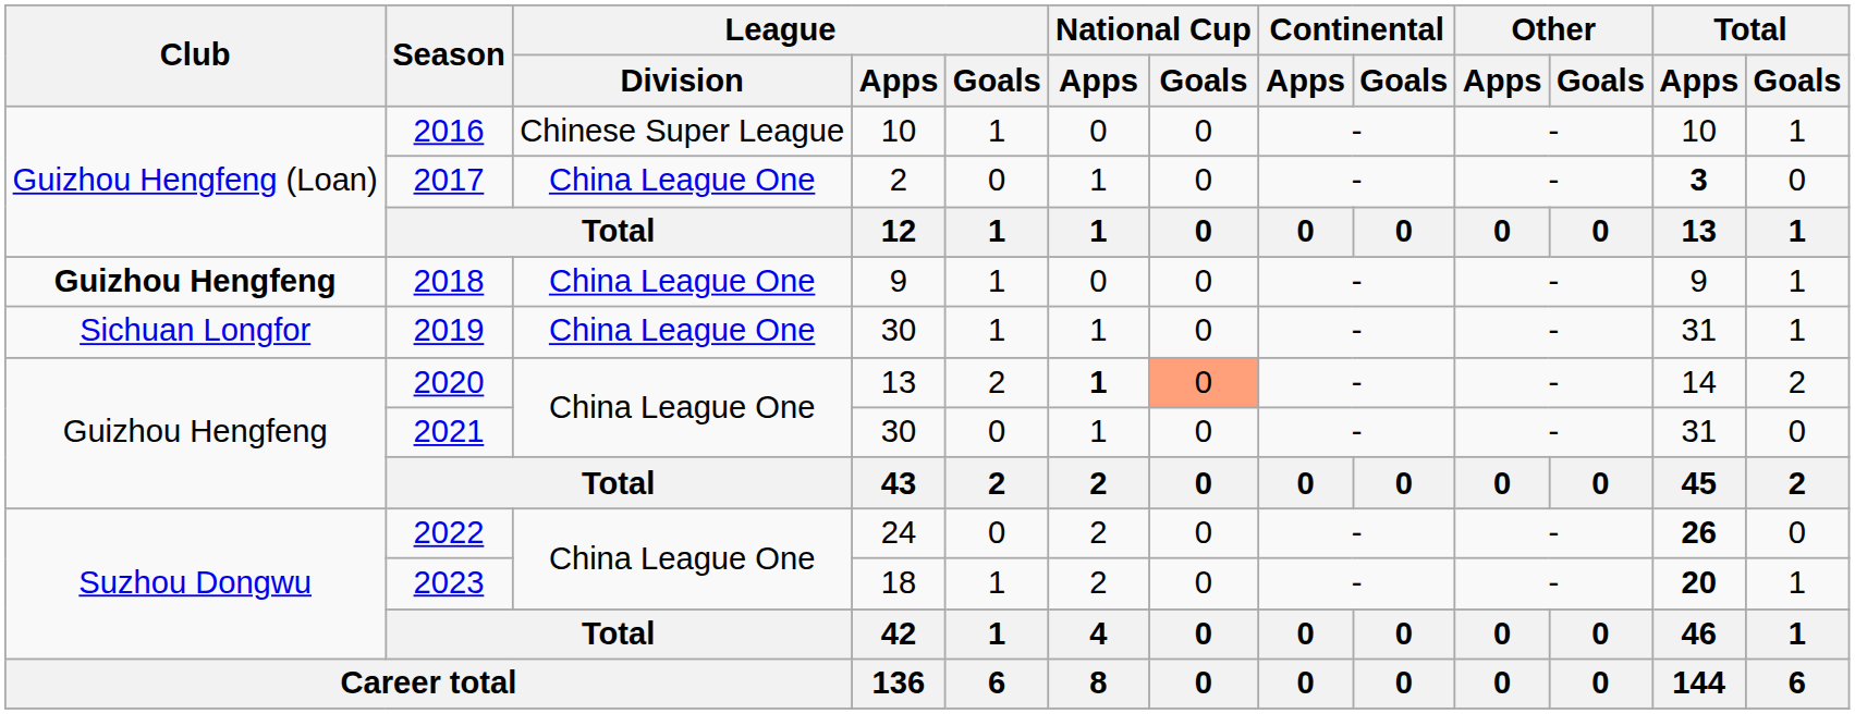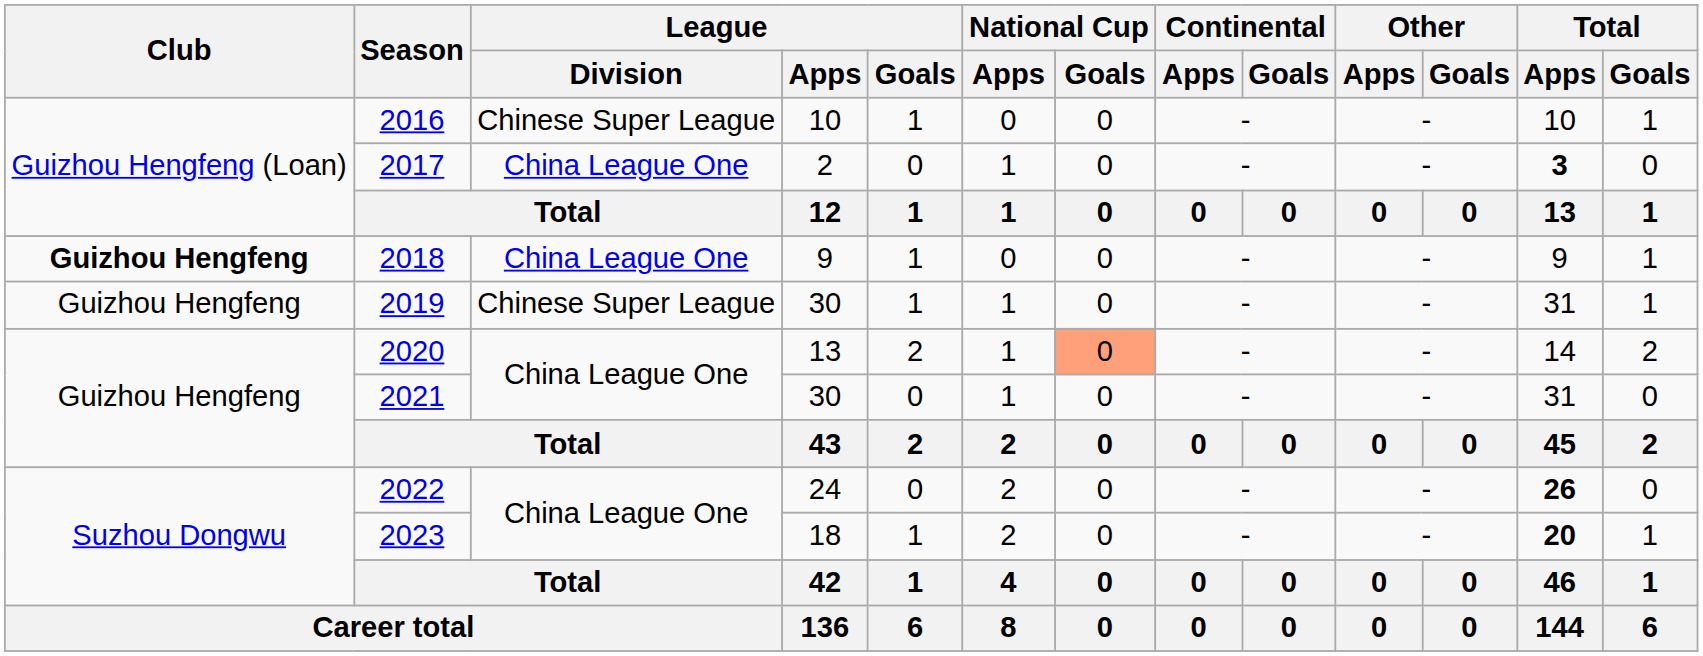2019 | Club: Sichuan Longfor -> Guizhou Hengfeng
2019 | League / Division: China League One -> Chinese Super League
2020 | National Cup / Apps: bold -> normal
